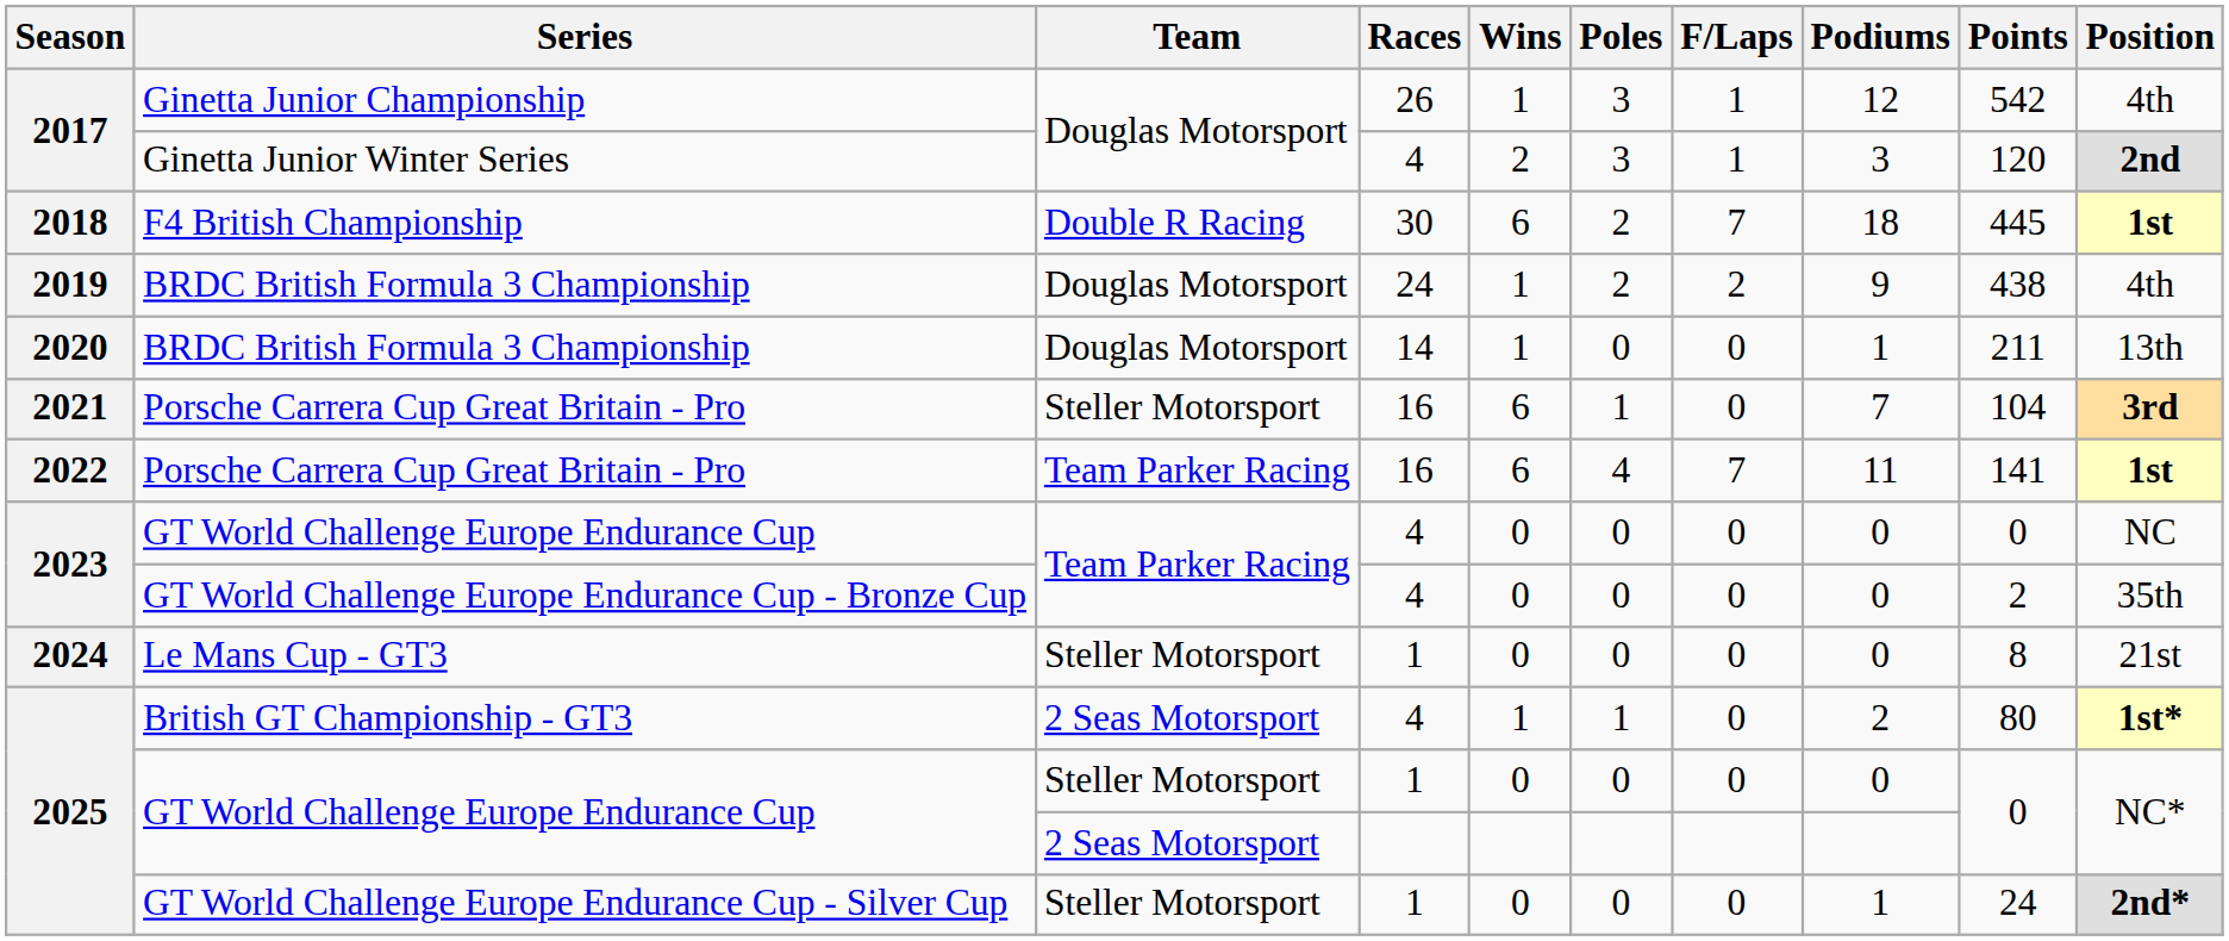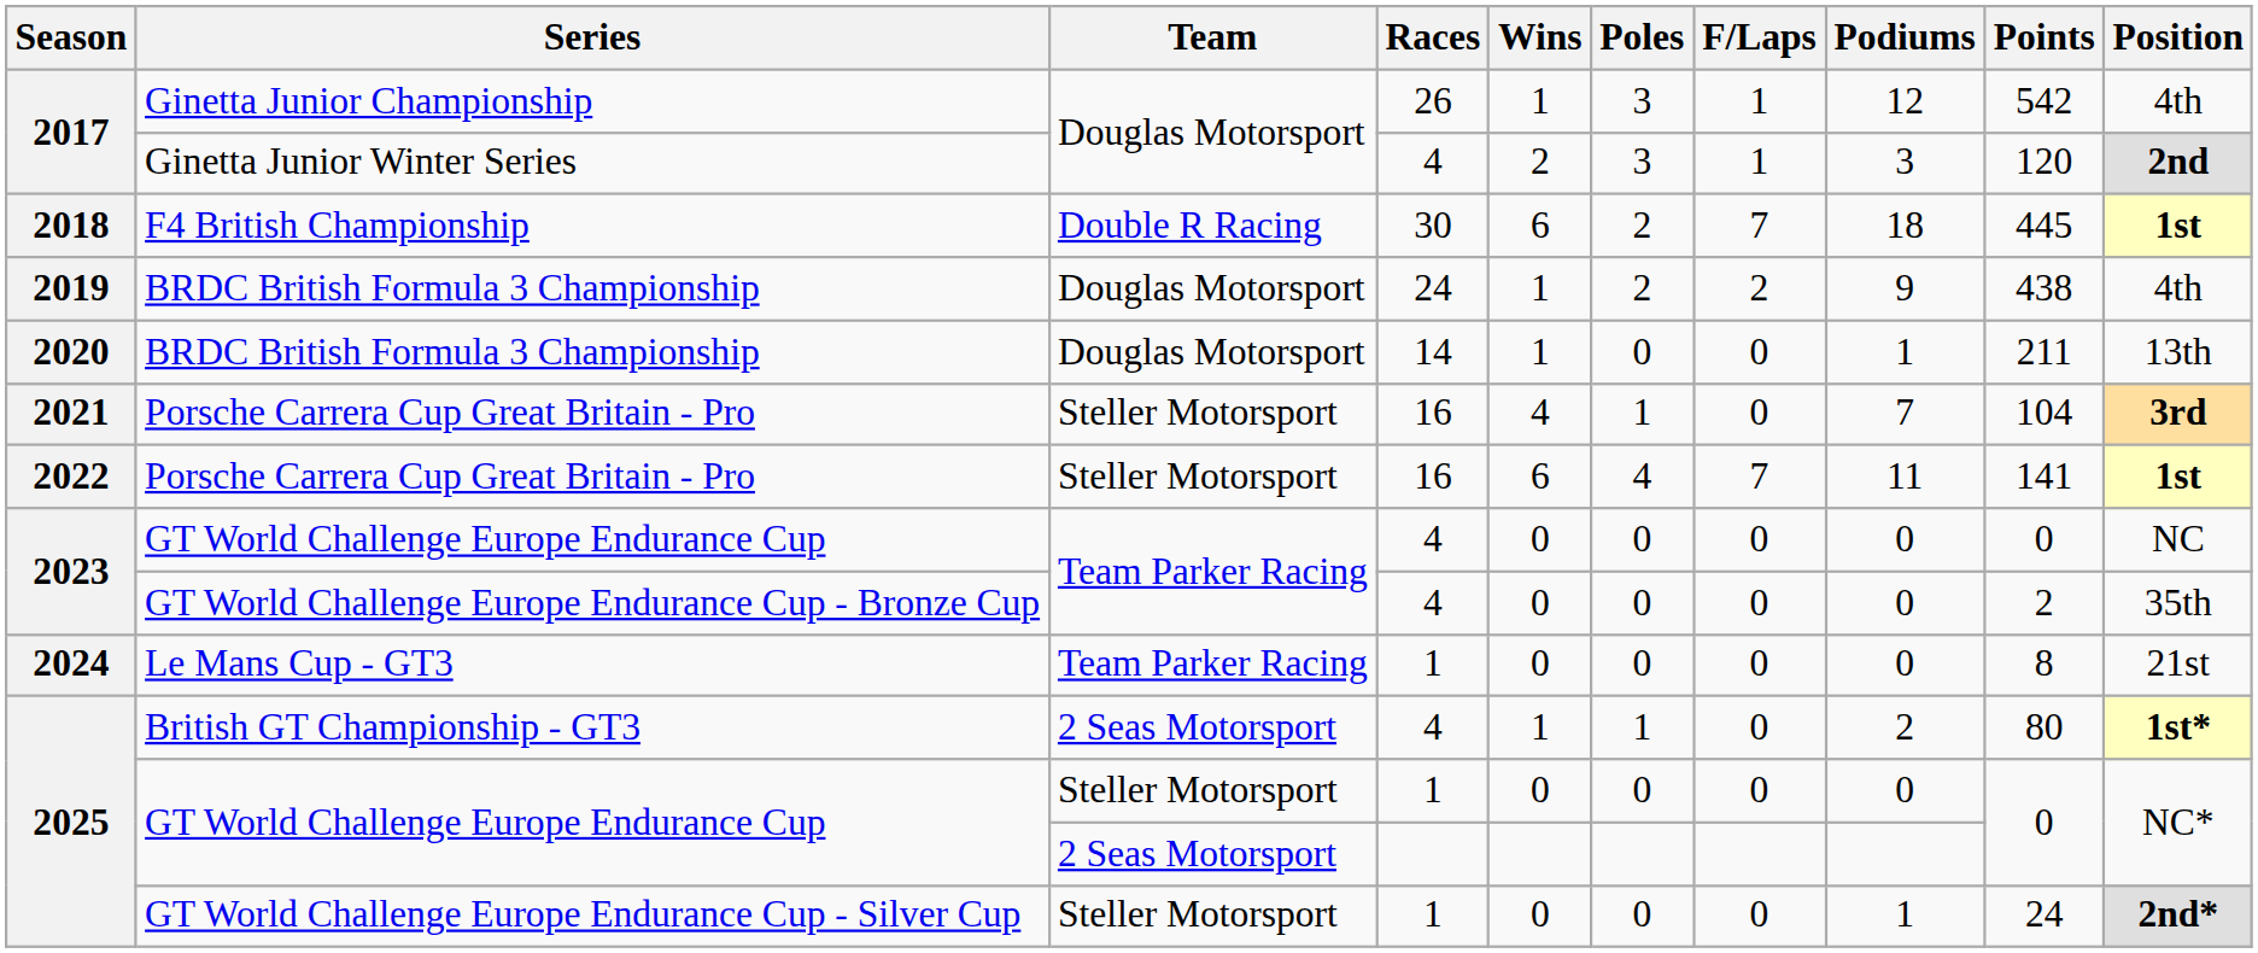2021 / Porsche Carrera Cup Great Britain - Pro | Wins: 6 -> 4
2022 / Porsche Carrera Cup Great Britain - Pro | Team: Team Parker Racing -> Steller Motorsport
Le Mans Cup - GT3 | Team: Steller Motorsport -> Team Parker Racing
